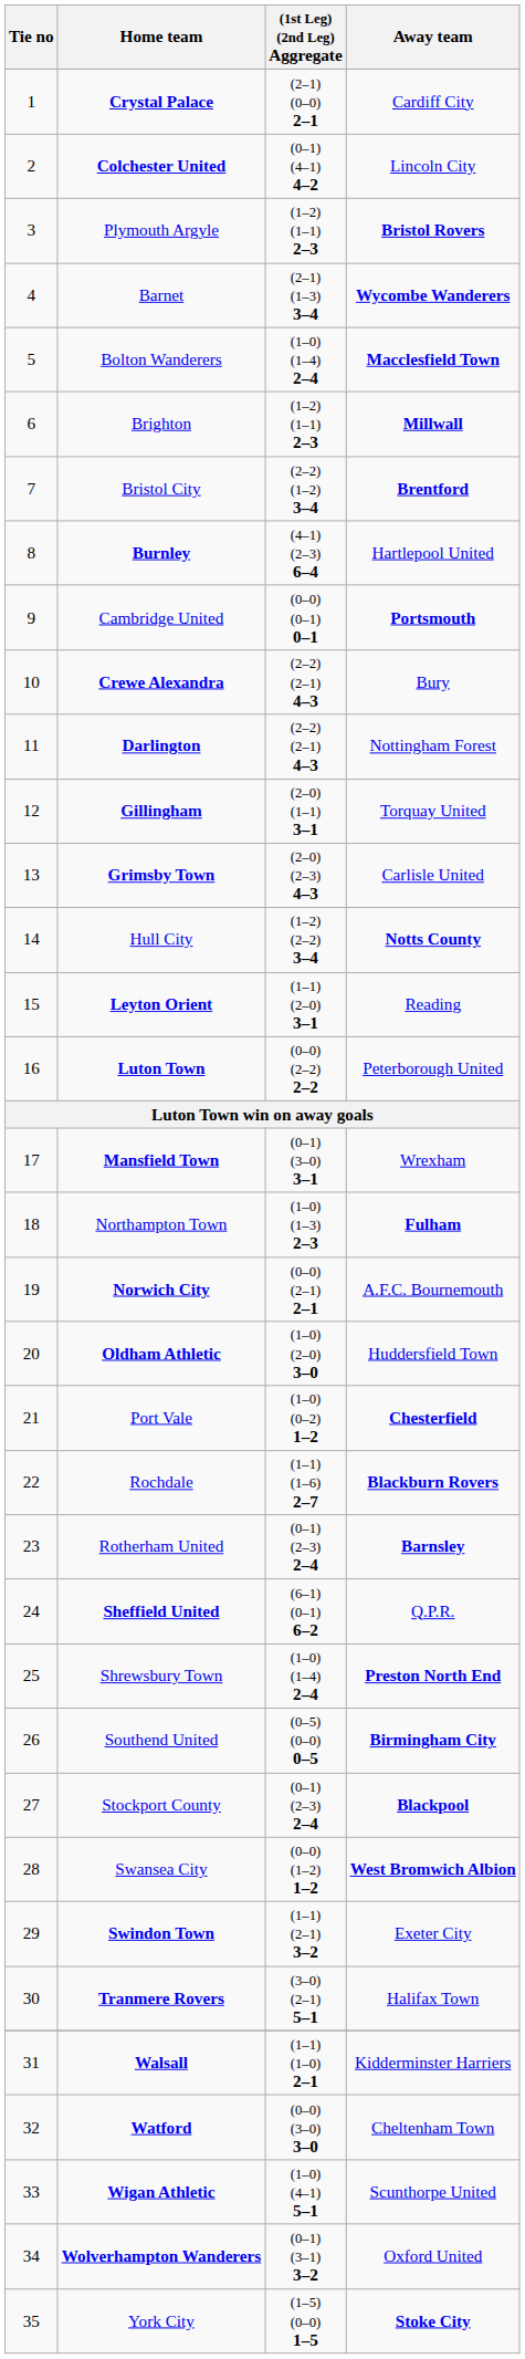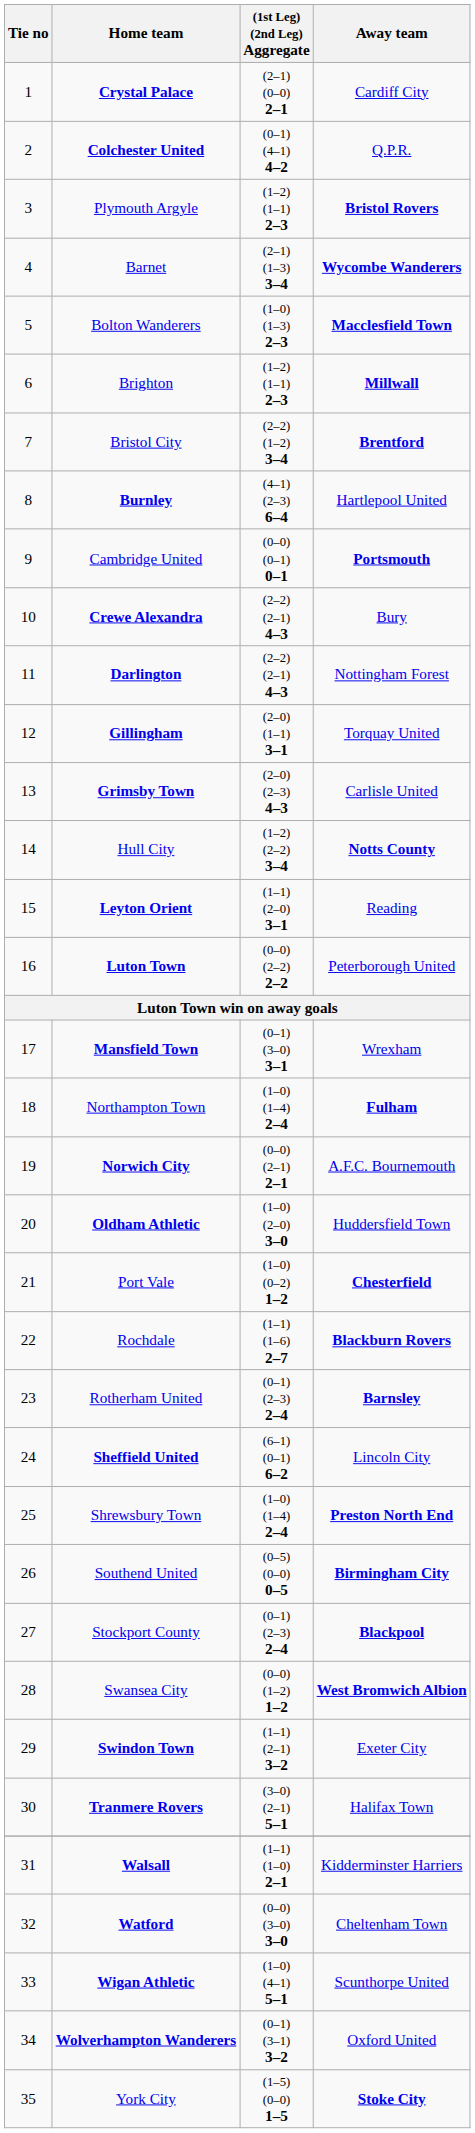Colchester United | Away team: Lincoln City -> Q.P.R.
Bolton Wanderers | (1st Leg) (2nd Leg) Aggregate: (1–0) (1–4) 2–4 -> (1–0) (1–3) 2–3
Northampton Town | (1st Leg) (2nd Leg) Aggregate: (1–0) (1–3) 2–3 -> (1–0) (1–4) 2–4
Sheffield United | Away team: Q.P.R. -> Lincoln City
